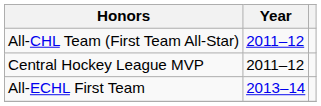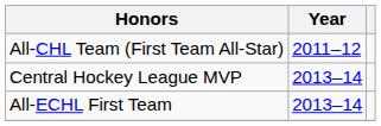Central Hockey League MVP | Year: 2011–12 -> 2013–14
